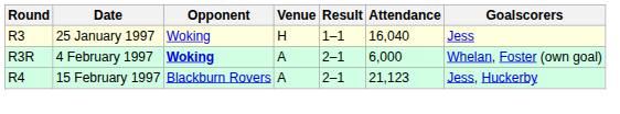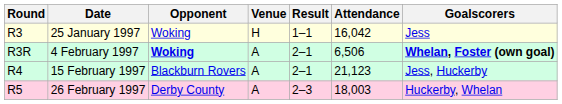25 January 1997 | Attendance: 16,040 -> 16,042
4 February 1997 | Attendance: 6,000 -> 6,506
4 February 1997 | Goalscorers: normal -> bold
+ row: R5 | 26 February 1997 | Derby County | A | 2–3 | 18,003 | Huckerby, Whelan
